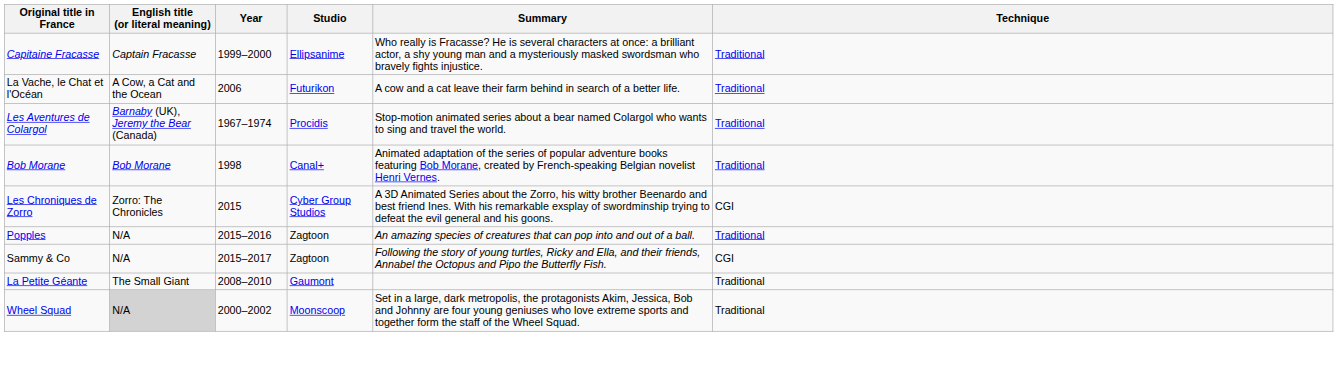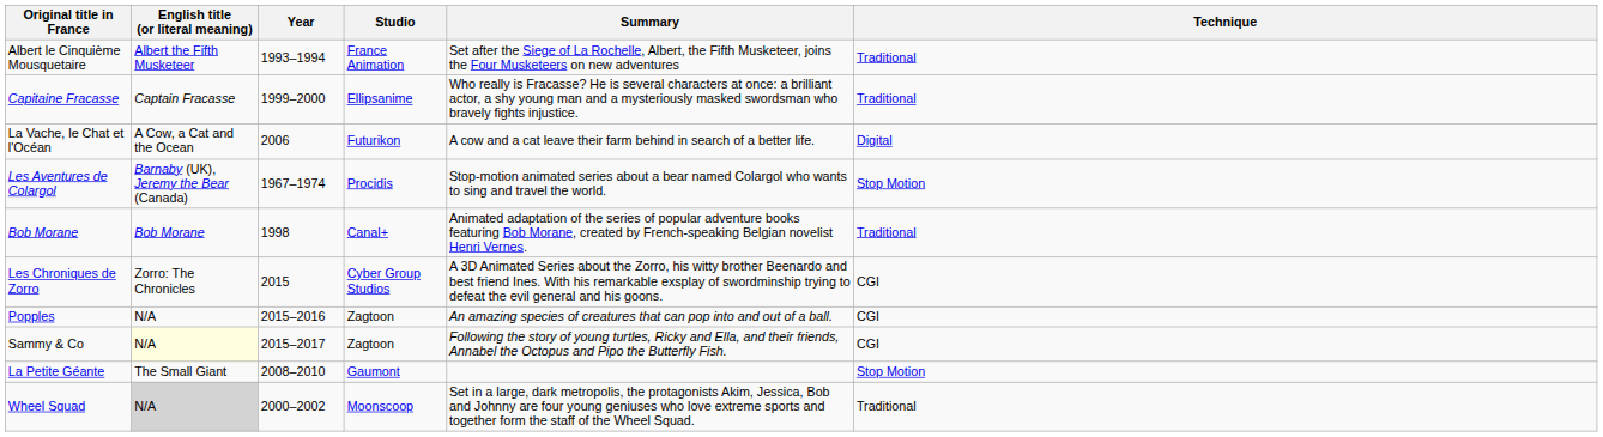+ row: Albert le Cinquième Mousquetaire | Albert the Fifth Musketeer | 1993–1994 | France Animation | Set after the Siege of La Rochelle, Albert, the Fifth Musketeer, joins the Four Musketeers on new adventures | Traditional
La Vache, le Chat et l'Océan | Technique: Traditional -> Digital
Les Aventures de Colargol | Technique: Traditional -> Stop Motion
Popples | Technique: Traditional -> CGI
Sammy & Co | English title (or literal meaning): no background -> lightyellow background
La Petite Géante | Technique: Traditional -> Stop Motion
